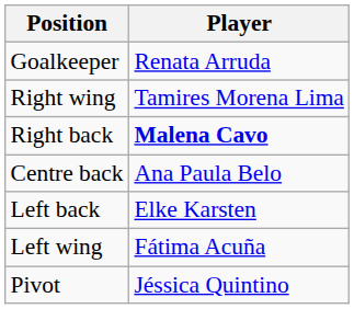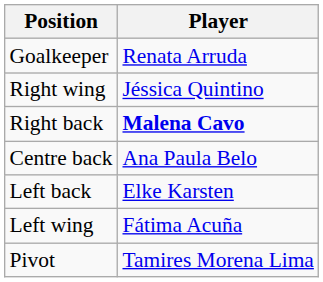Right wing | Player: Tamires Morena Lima -> Jéssica Quintino
Pivot | Player: Jéssica Quintino -> Tamires Morena Lima
